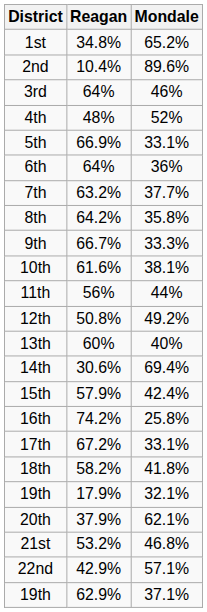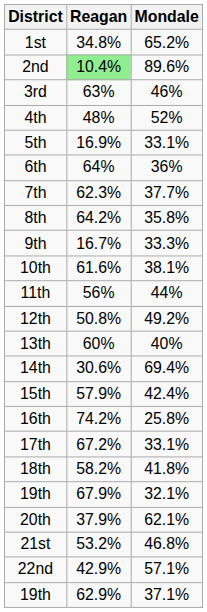2nd | Reagan: no background -> lightgreen background
3rd | Reagan: 64% -> 63%
5th | Reagan: 66.9% -> 16.9%
7th | Reagan: 63.2% -> 62.3%
9th | Reagan: 66.7% -> 16.7%
19th / 32.1% | Reagan: 17.9% -> 67.9%
